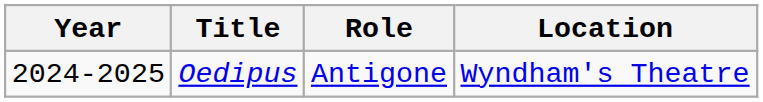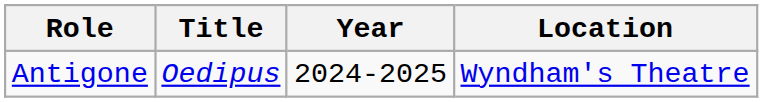columns swapped: Year <-> Role
